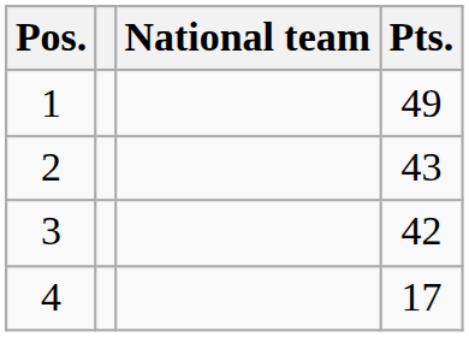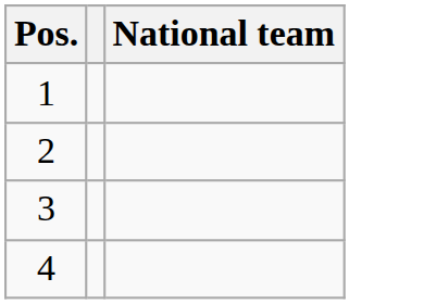- column: Pts. | 49 | 43 | 42 | 17
